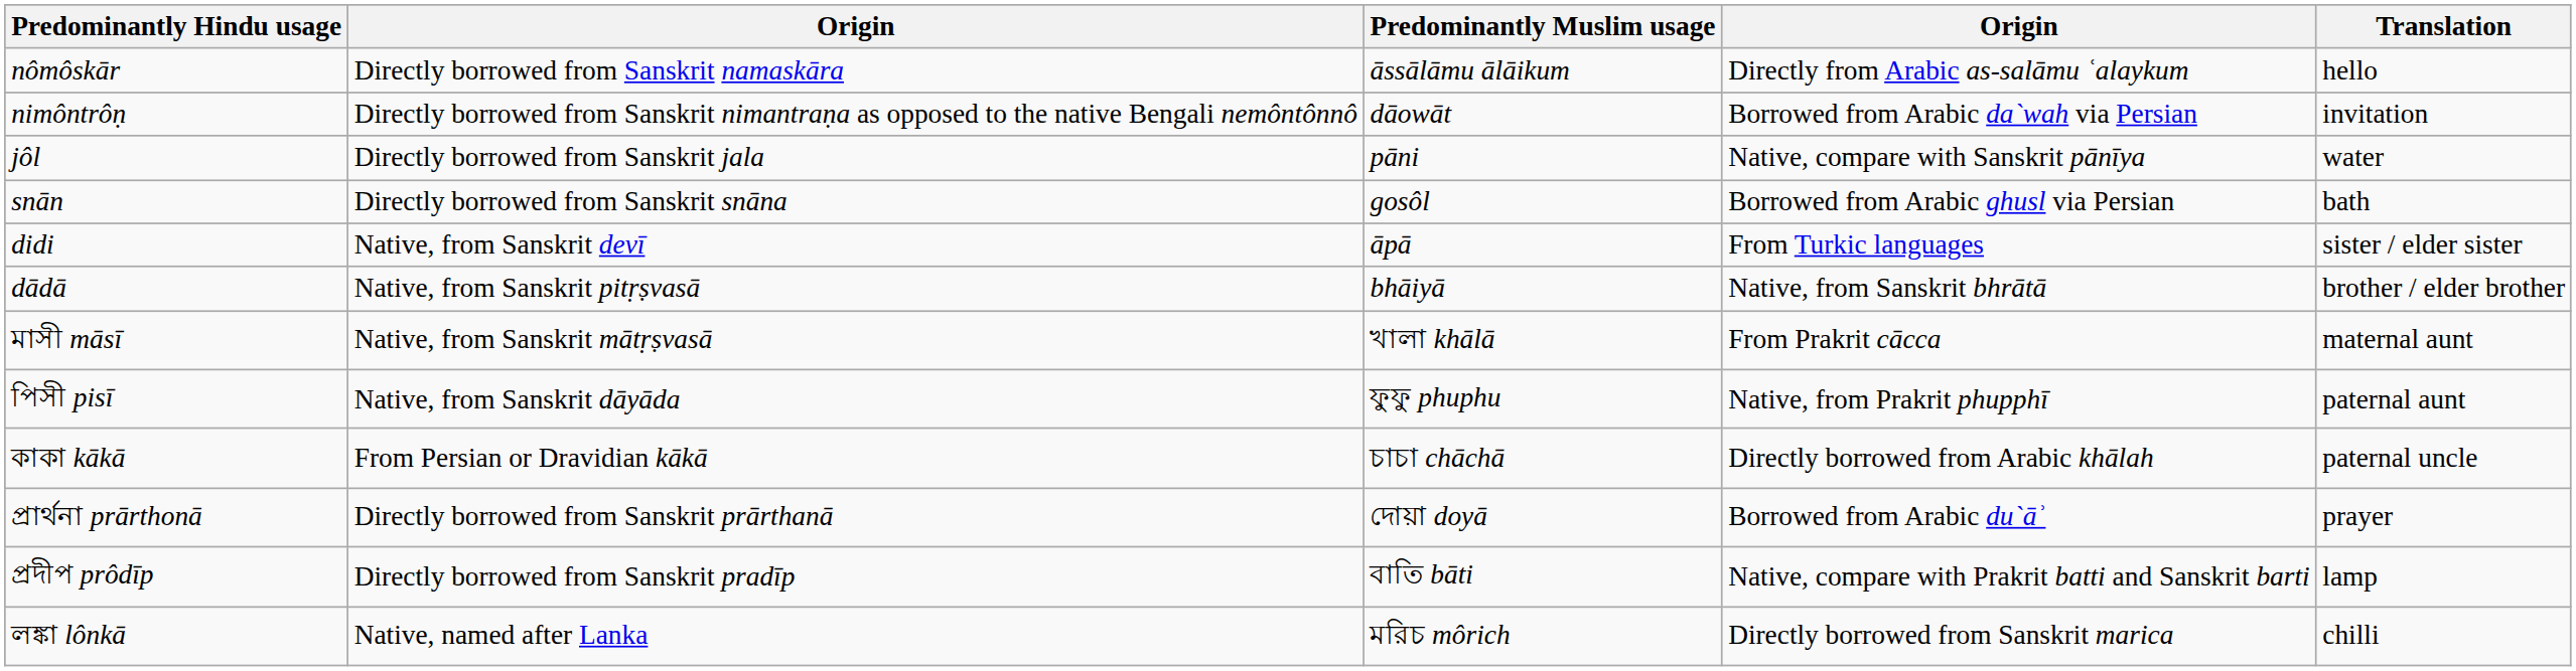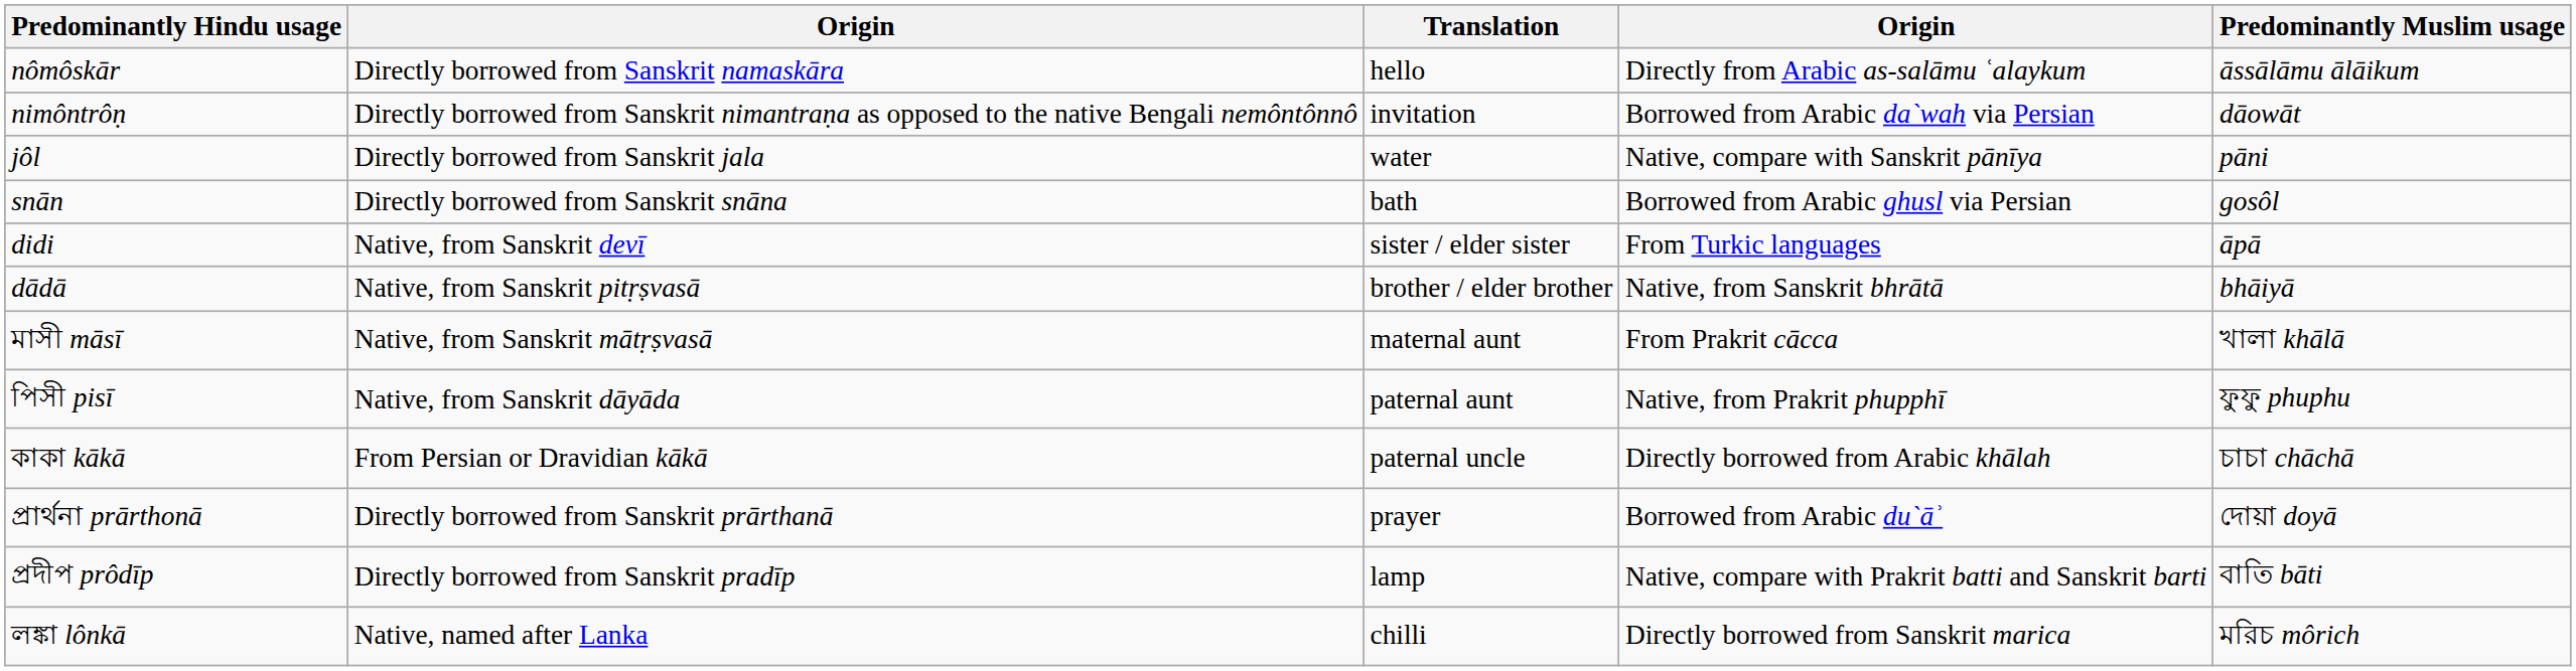columns swapped: Predominantly Muslim usage <-> Translation
